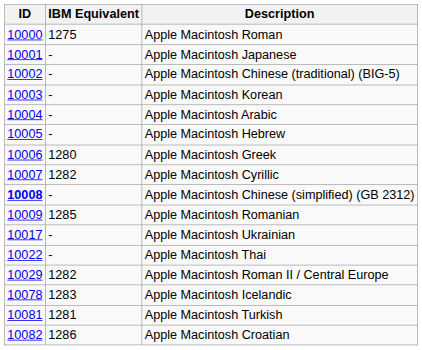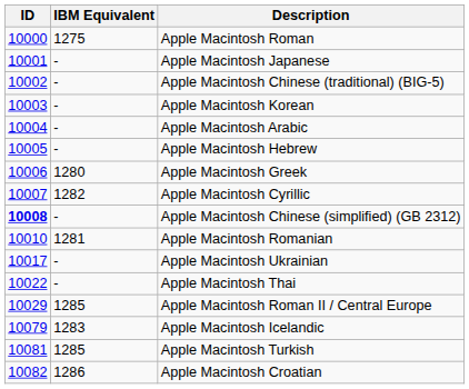Apple Macintosh Romanian | ID: 10009 -> 10010
Apple Macintosh Romanian | IBM Equivalent: 1285 -> 1281
Apple Macintosh Roman II / Central Europe | IBM Equivalent: 1282 -> 1285
Apple Macintosh Icelandic | ID: 10078 -> 10079
Apple Macintosh Turkish | IBM Equivalent: 1281 -> 1285
